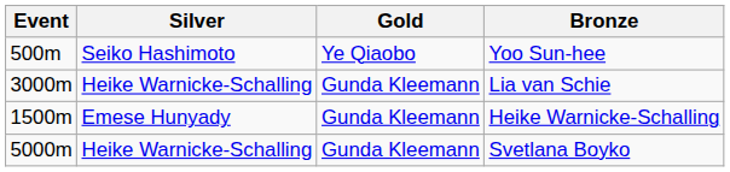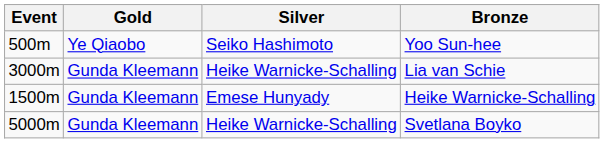columns swapped: Gold <-> Silver
